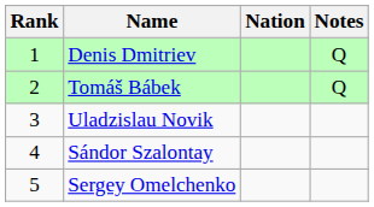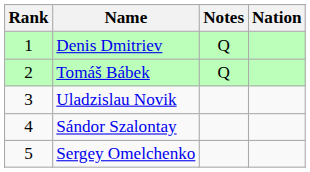columns swapped: Nation <-> Notes
